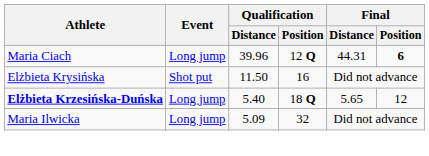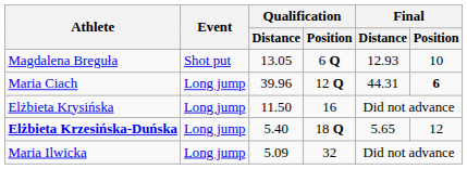+ row: Magdalena Breguła | Shot put | 13.05 | 6 Q | 12.93 | 10
Elżbieta Krysińska | Event: Shot put -> Long jump
